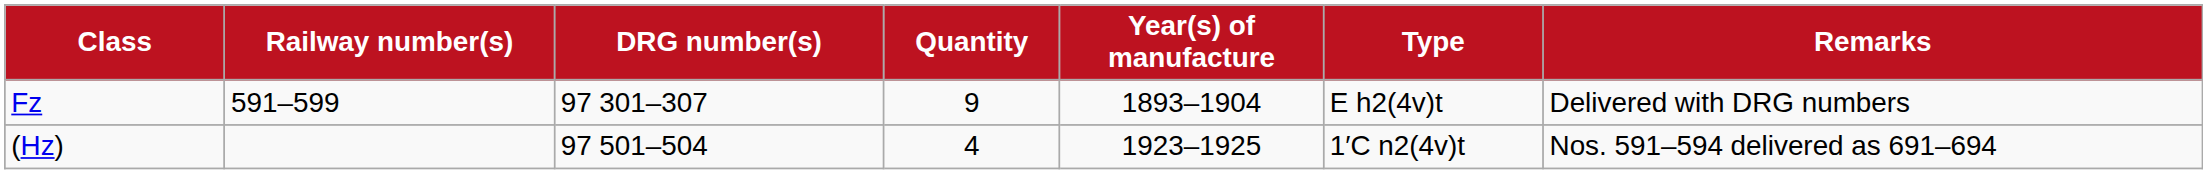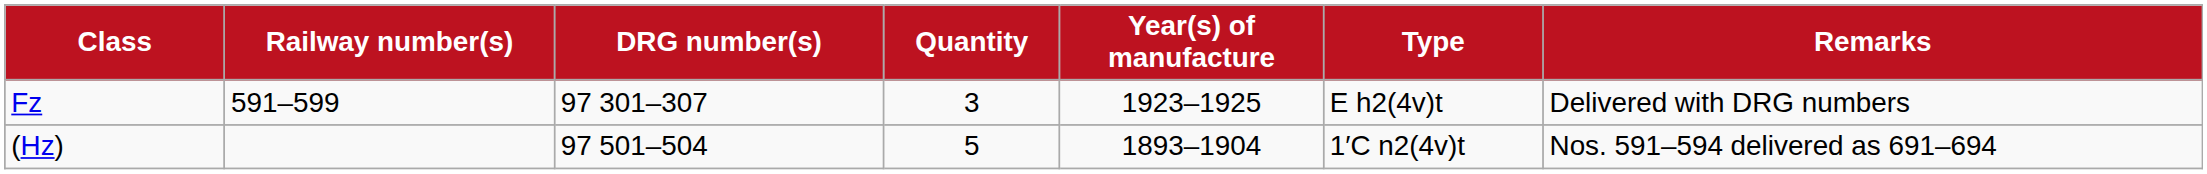Fz | Quantity: 9 -> 3
Fz | Year(s) of manufacture: 1893–1904 -> 1923–1925
(Hz) | Quantity: 4 -> 5
(Hz) | Year(s) of manufacture: 1923–1925 -> 1893–1904
